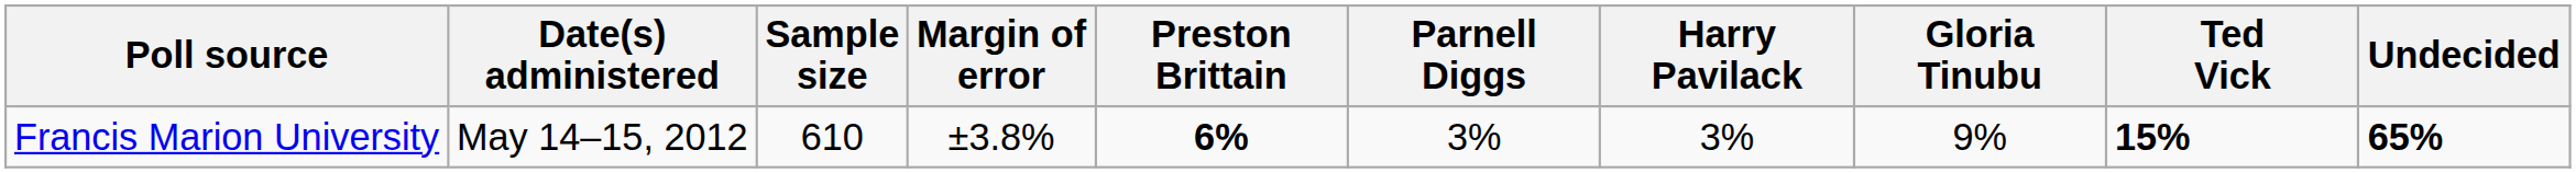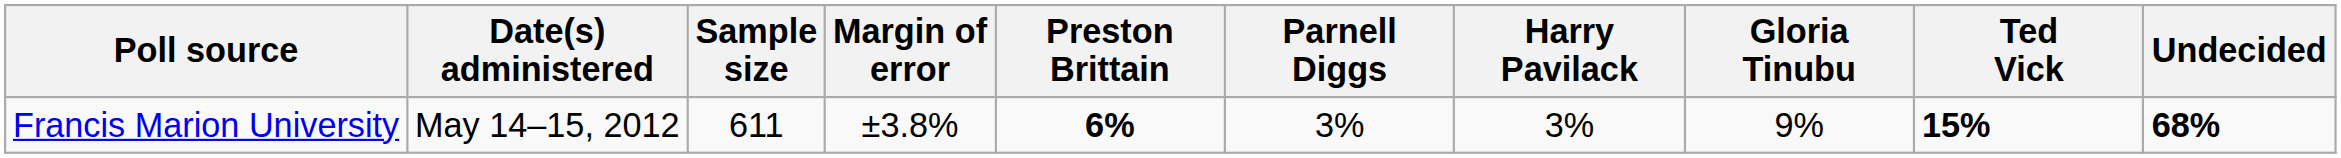Francis Marion University | Sample size: 610 -> 611
Francis Marion University | Undecided: 65% -> 68%
